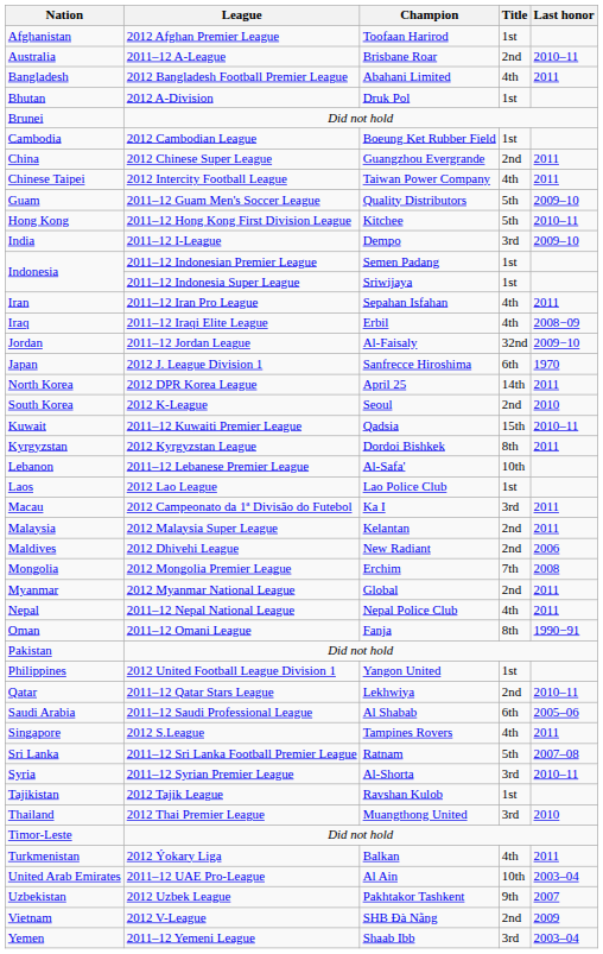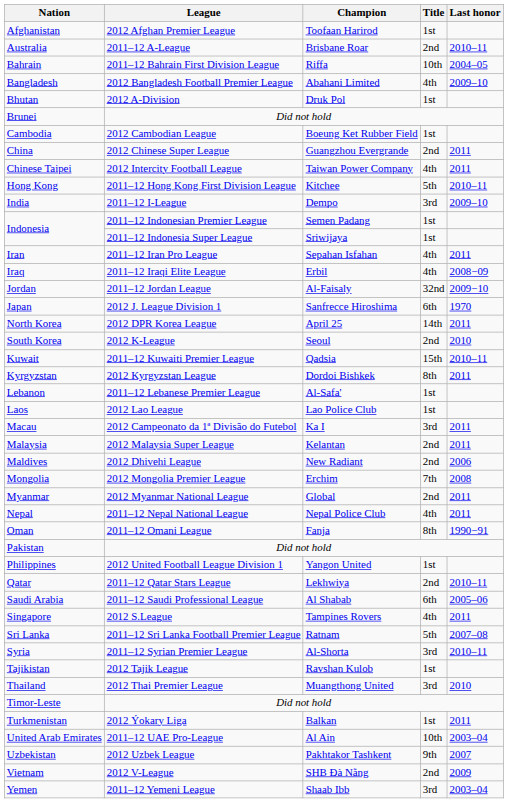+ row: Bahrain | 2011–12 Bahrain First Division League | Riffa | 10th | 2004–05
Bangladesh | Last honor: 2011 -> 2009–10
- row: Guam | 2011–12 Guam Men's Soccer League | Quality Distributors | 5th | 2009–10
Lebanon | Title: 10th -> 1st
Turkmenistan | Title: 4th -> 1st
